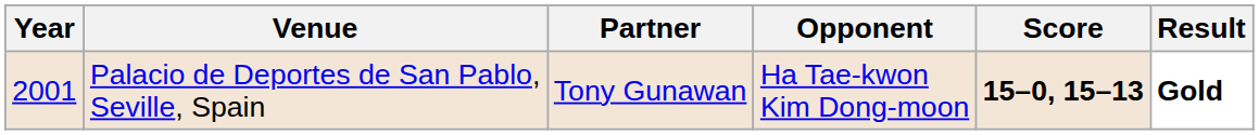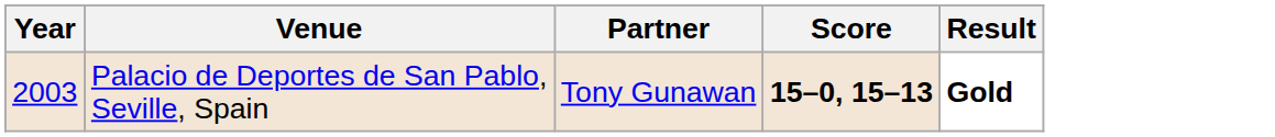- column: Opponent | Ha Tae-kwon Kim Dong-moon
Palacio de Deportes de San Pablo, Seville, Spain | Year: 2001 -> 2003
